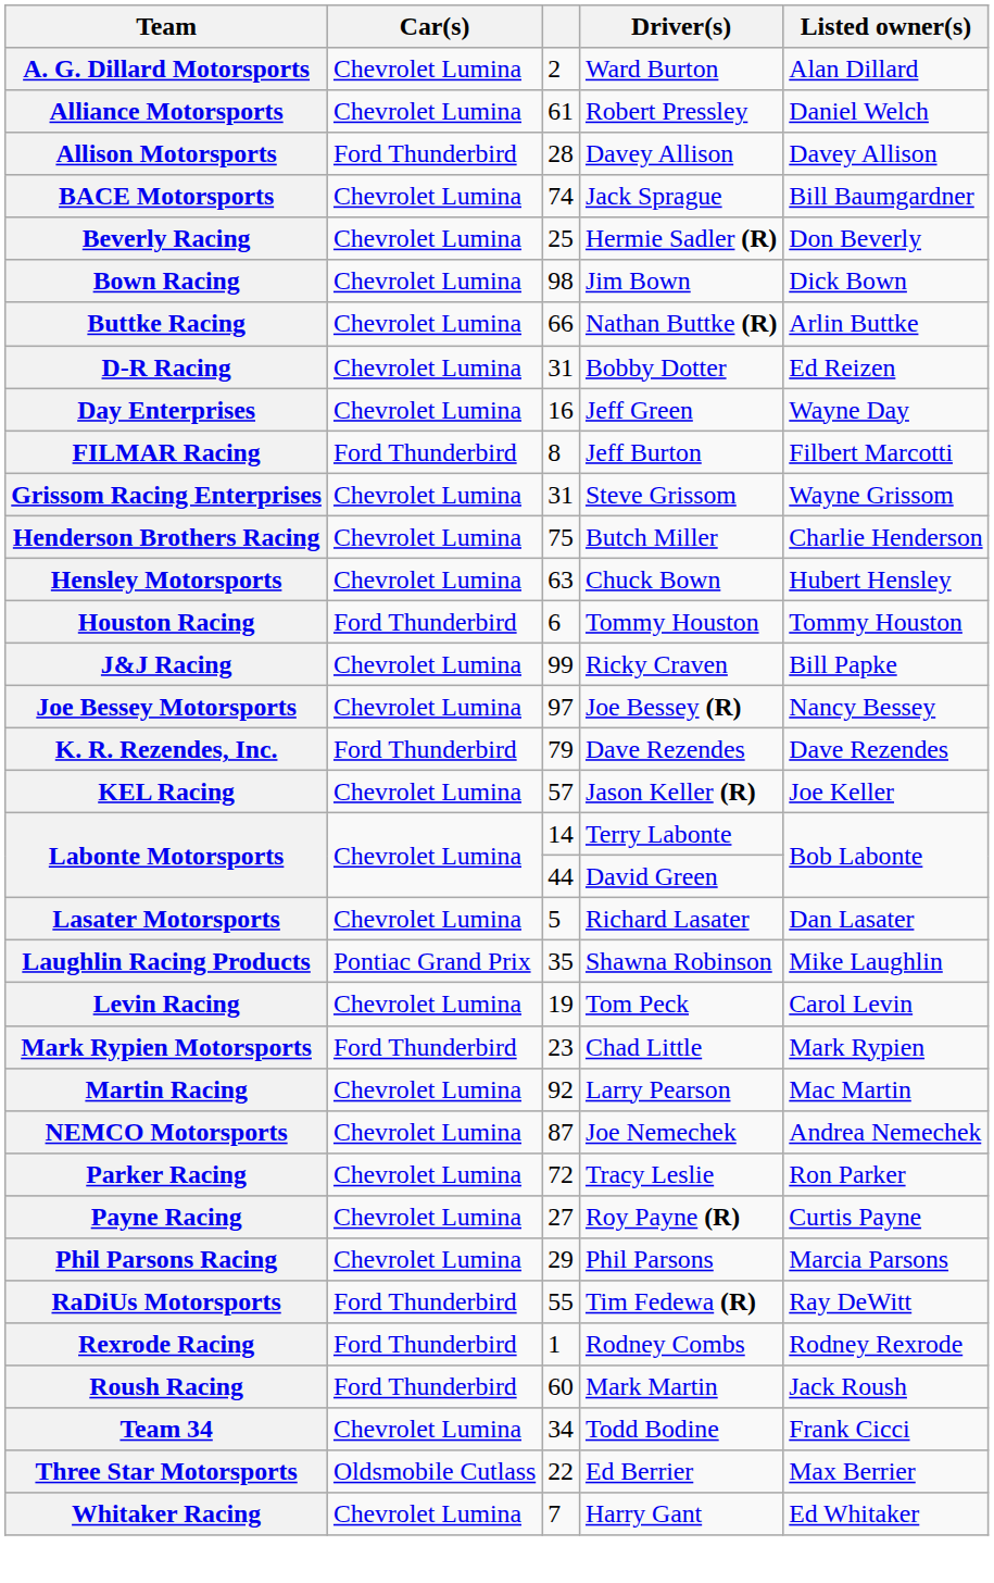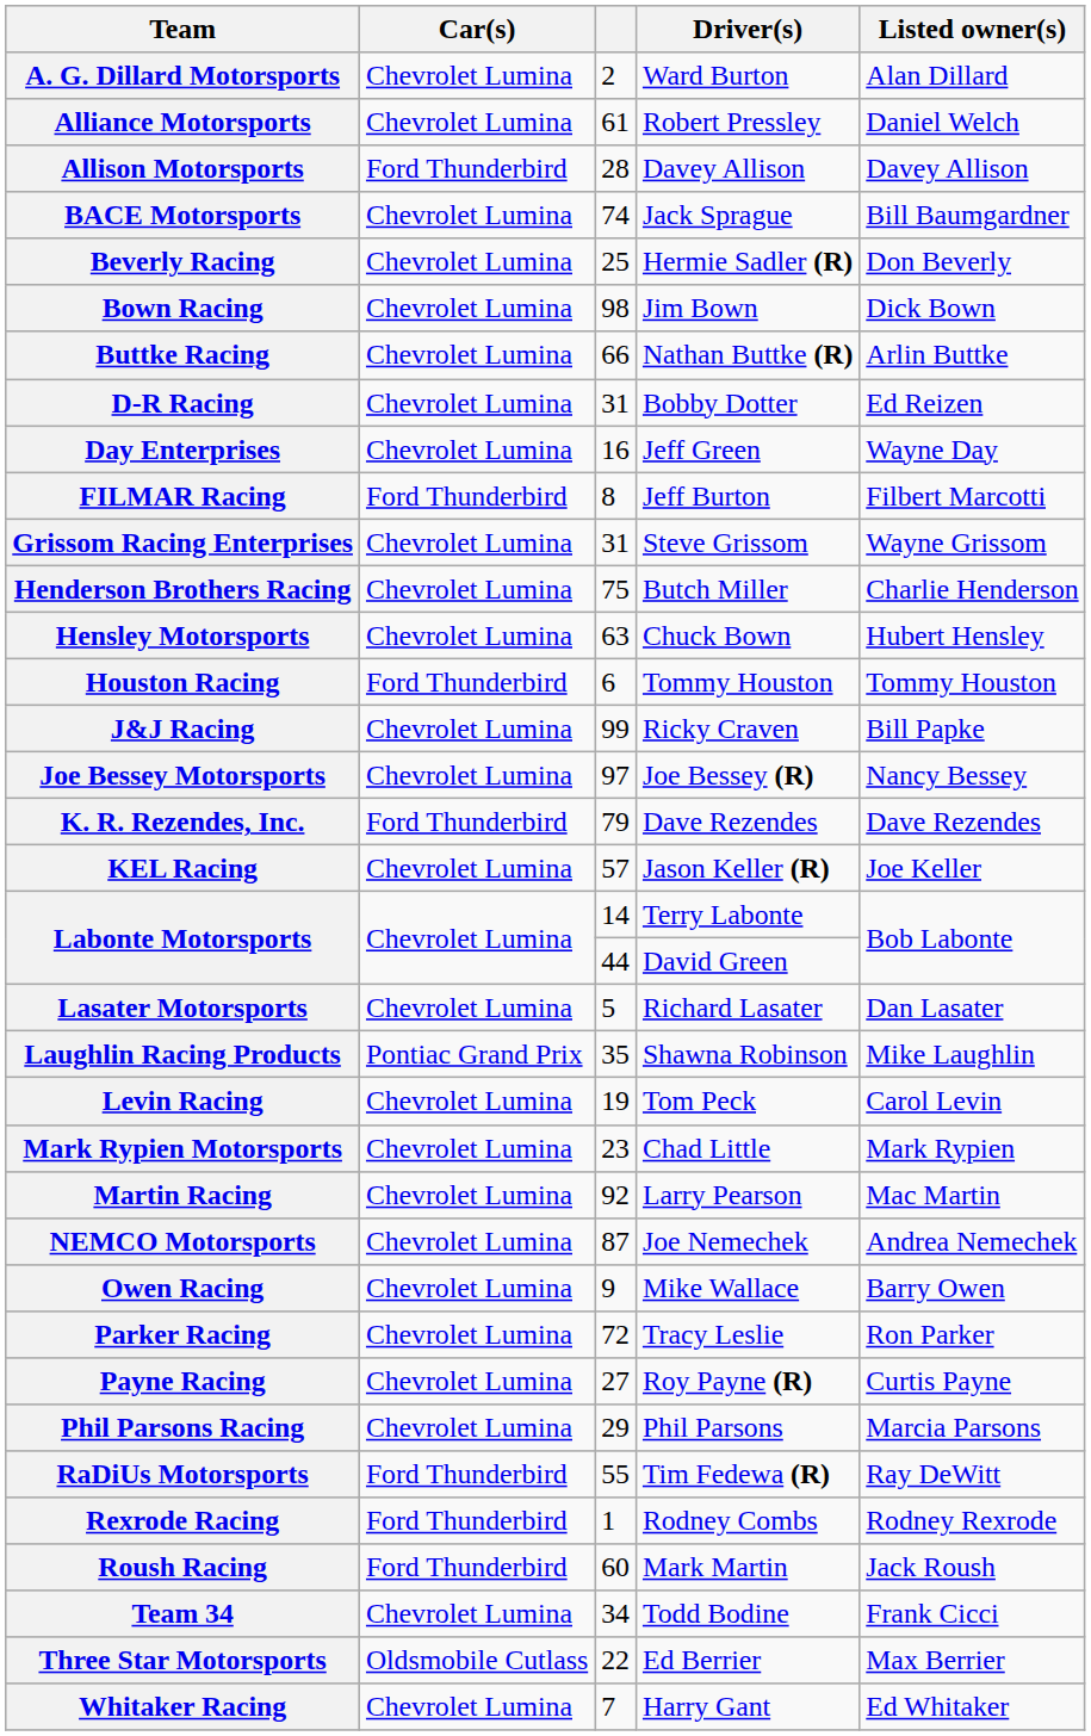Mark Rypien Motorsports | Car(s): Ford Thunderbird -> Chevrolet Lumina
+ row: Owen Racing | Chevrolet Lumina | 9 | Mike Wallace | Barry Owen
